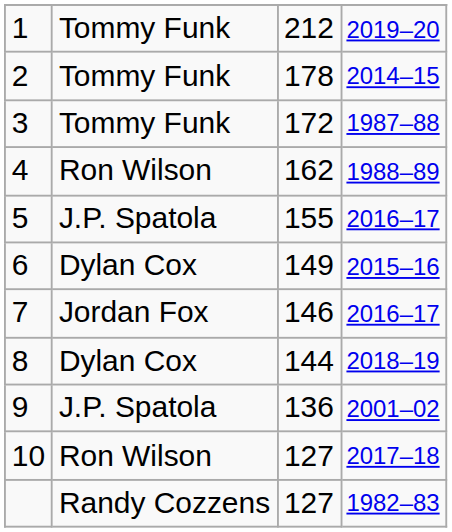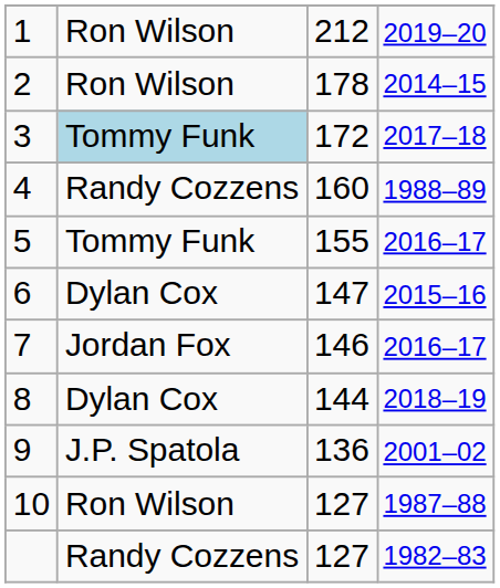1 | column 2: Tommy Funk -> Ron Wilson
2 | column 2: Tommy Funk -> Ron Wilson
3 | column 2: no background -> lightblue background
3 | column 4: 1987–88 -> 2017–18
4 | column 2: Ron Wilson -> Randy Cozzens
4 | column 3: 162 -> 160
5 | column 2: J.P. Spatola -> Tommy Funk
6 | column 3: 149 -> 147
10 | column 4: 2017–18 -> 1987–88
